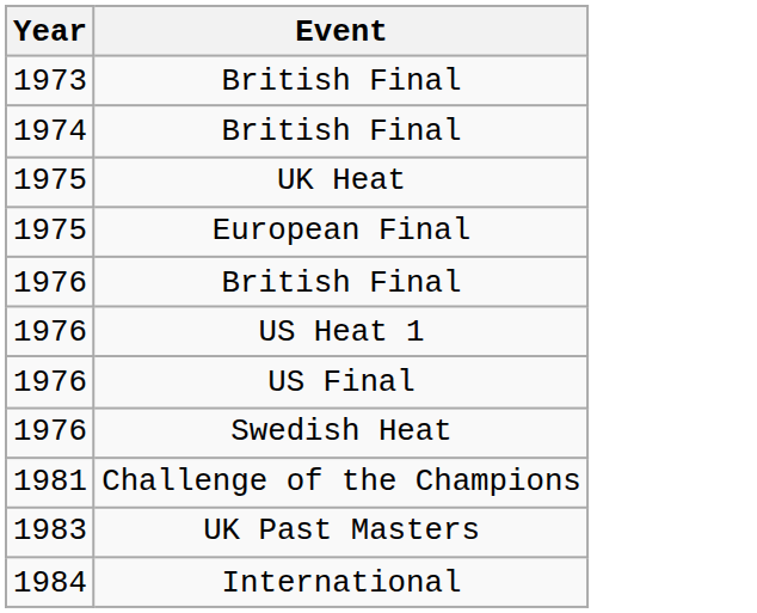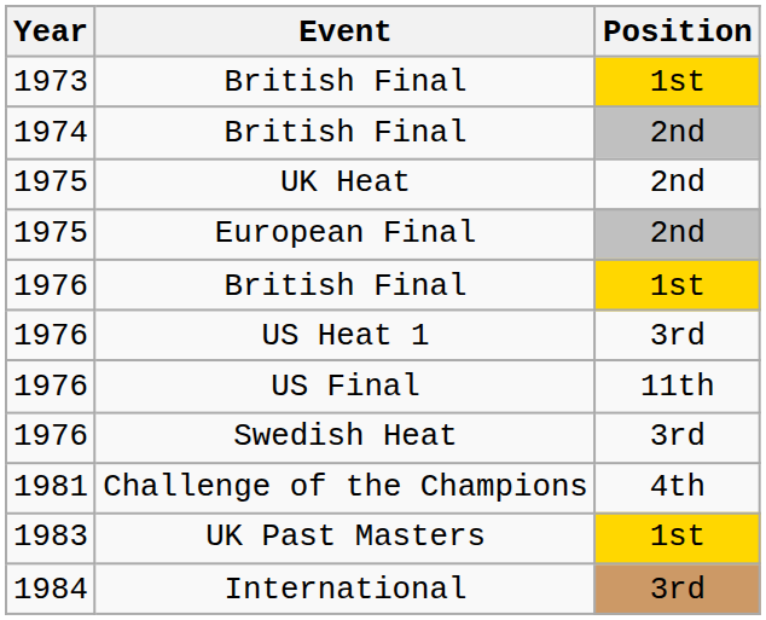+ column: Position | 1st | 2nd | 2nd | 2nd | 1st | 3rd | 11th | 3rd | 4th | 1st | 3rd
